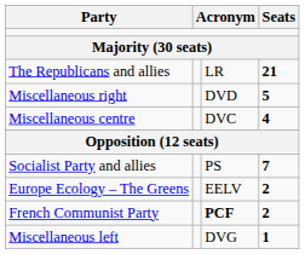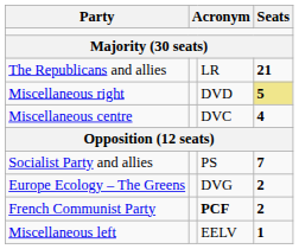Miscellaneous right | Seats: no background -> khaki background
Europe Ecology – The Greens | column 3: EELV -> DVG
Miscellaneous left | column 3: DVG -> EELV
